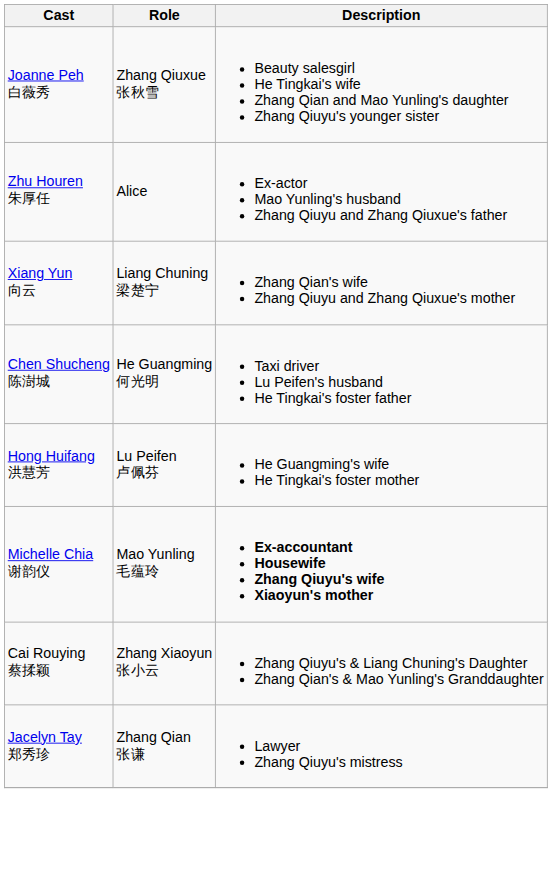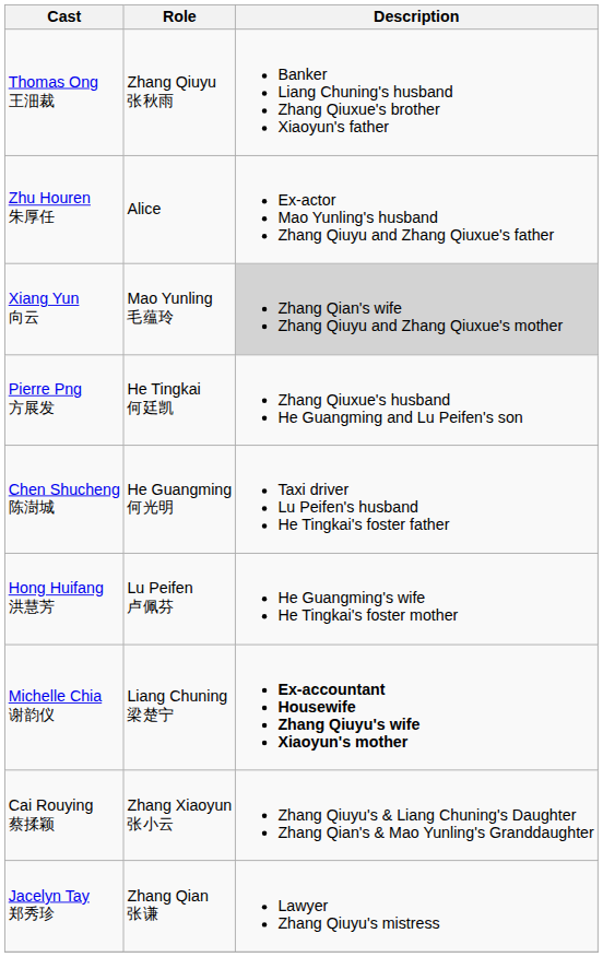- row: Joanne Peh 白薇秀 | Zhang Qiuxue 张秋雪 | Beauty salesgirl He Tingkai's wife Zhang Qian and Mao Yunling's daughter Zhang Qiuyu's younger sister
+ row: Thomas Ong 王沺裁 | Zhang Qiuyu 张秋雨 | Banker Liang Chuning's husband Zhang Qiuxue's brother Xiaoyun's father
Xiang Yun 向云 | Role: Liang Chuning 梁楚宁 -> Mao Yunling 毛蕴玲
Xiang Yun 向云 | Description: no background -> lightgrey background
+ row: Pierre Png 方展发 | He Tingkai 何廷凯 | Zhang Qiuxue's husband He Guangming and Lu Peifen's son
Michelle Chia 谢韵仪 | Role: Mao Yunling 毛蕴玲 -> Liang Chuning 梁楚宁
